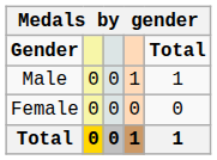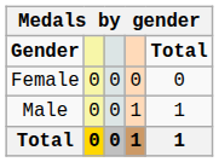rows swapped: Male <-> Female
